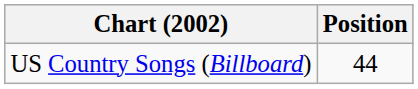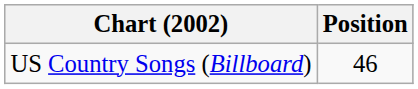US Country Songs (Billboard) | Position: 44 -> 46
